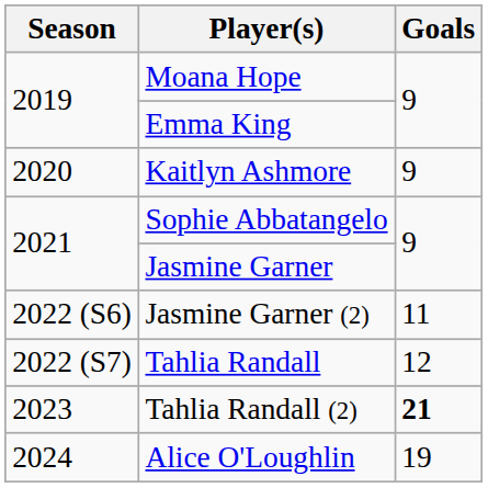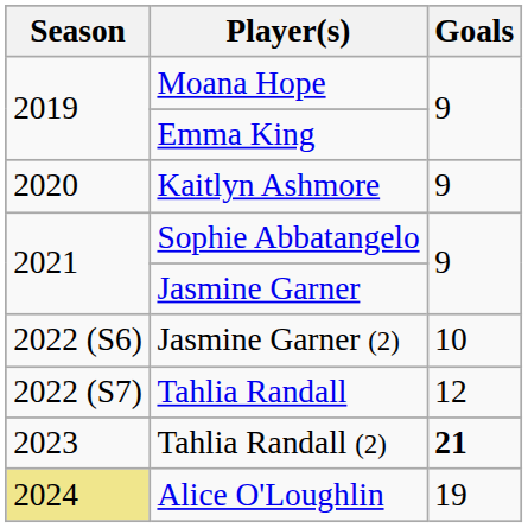Jasmine Garner (2) | Goals: 11 -> 10
Alice O'Loughlin | Season: no background -> khaki background
